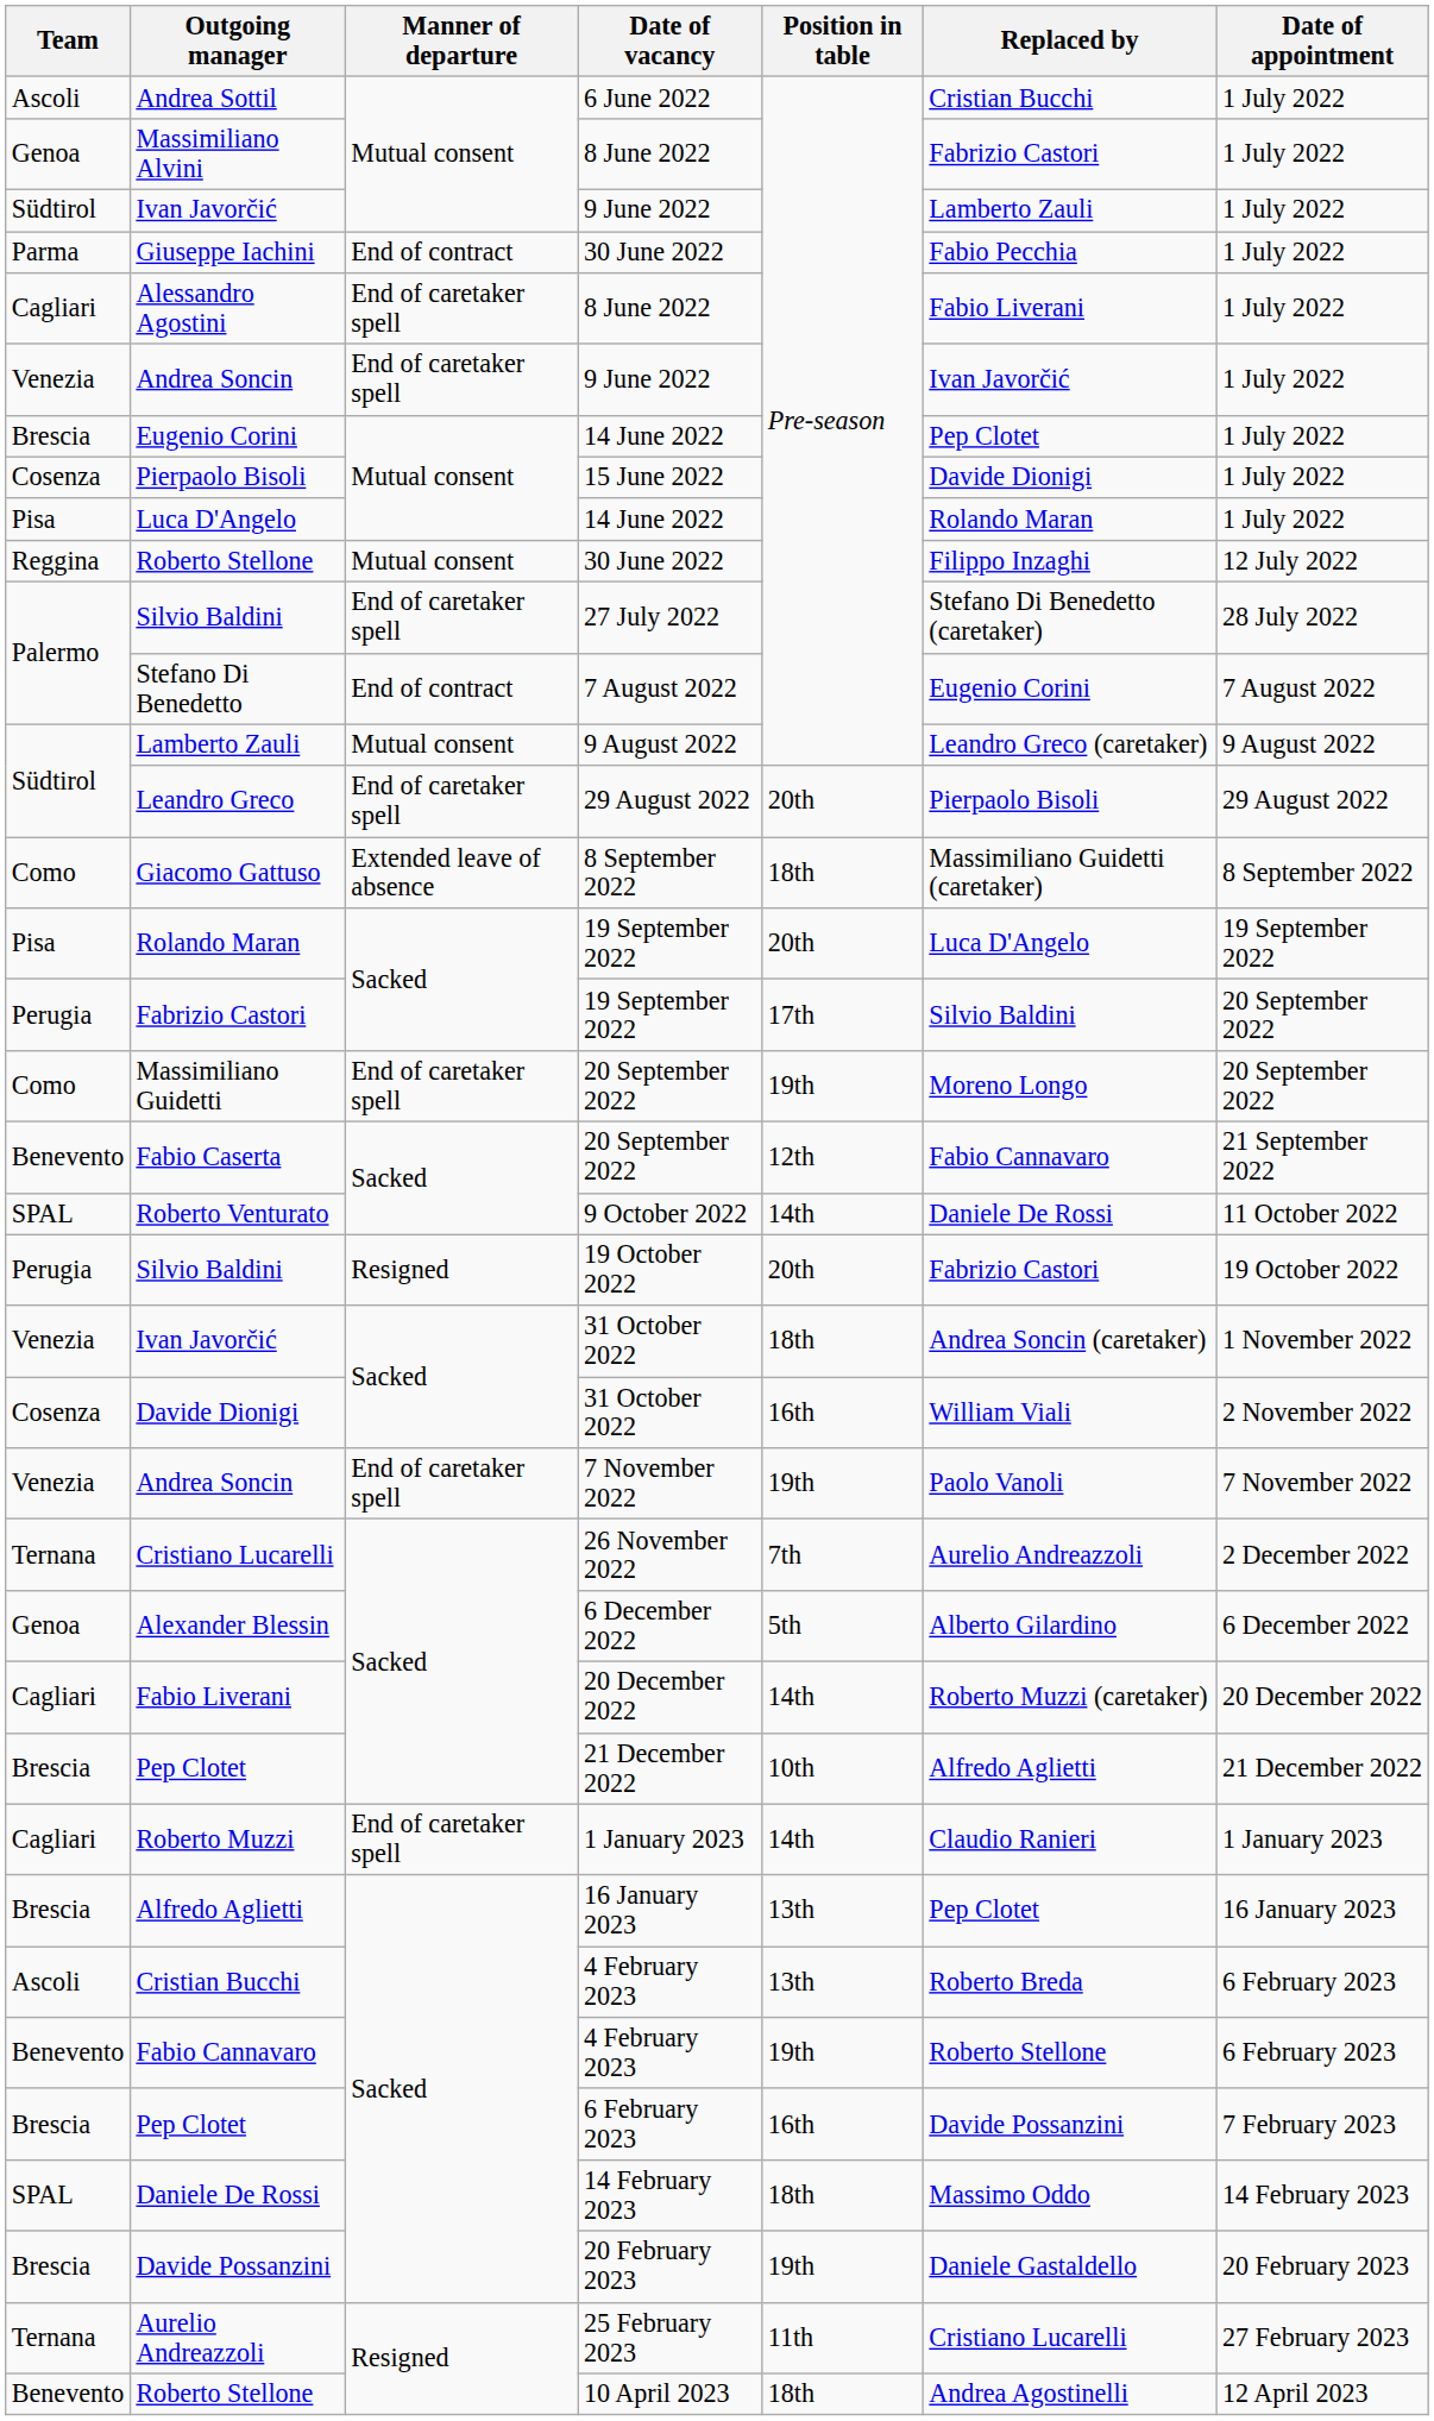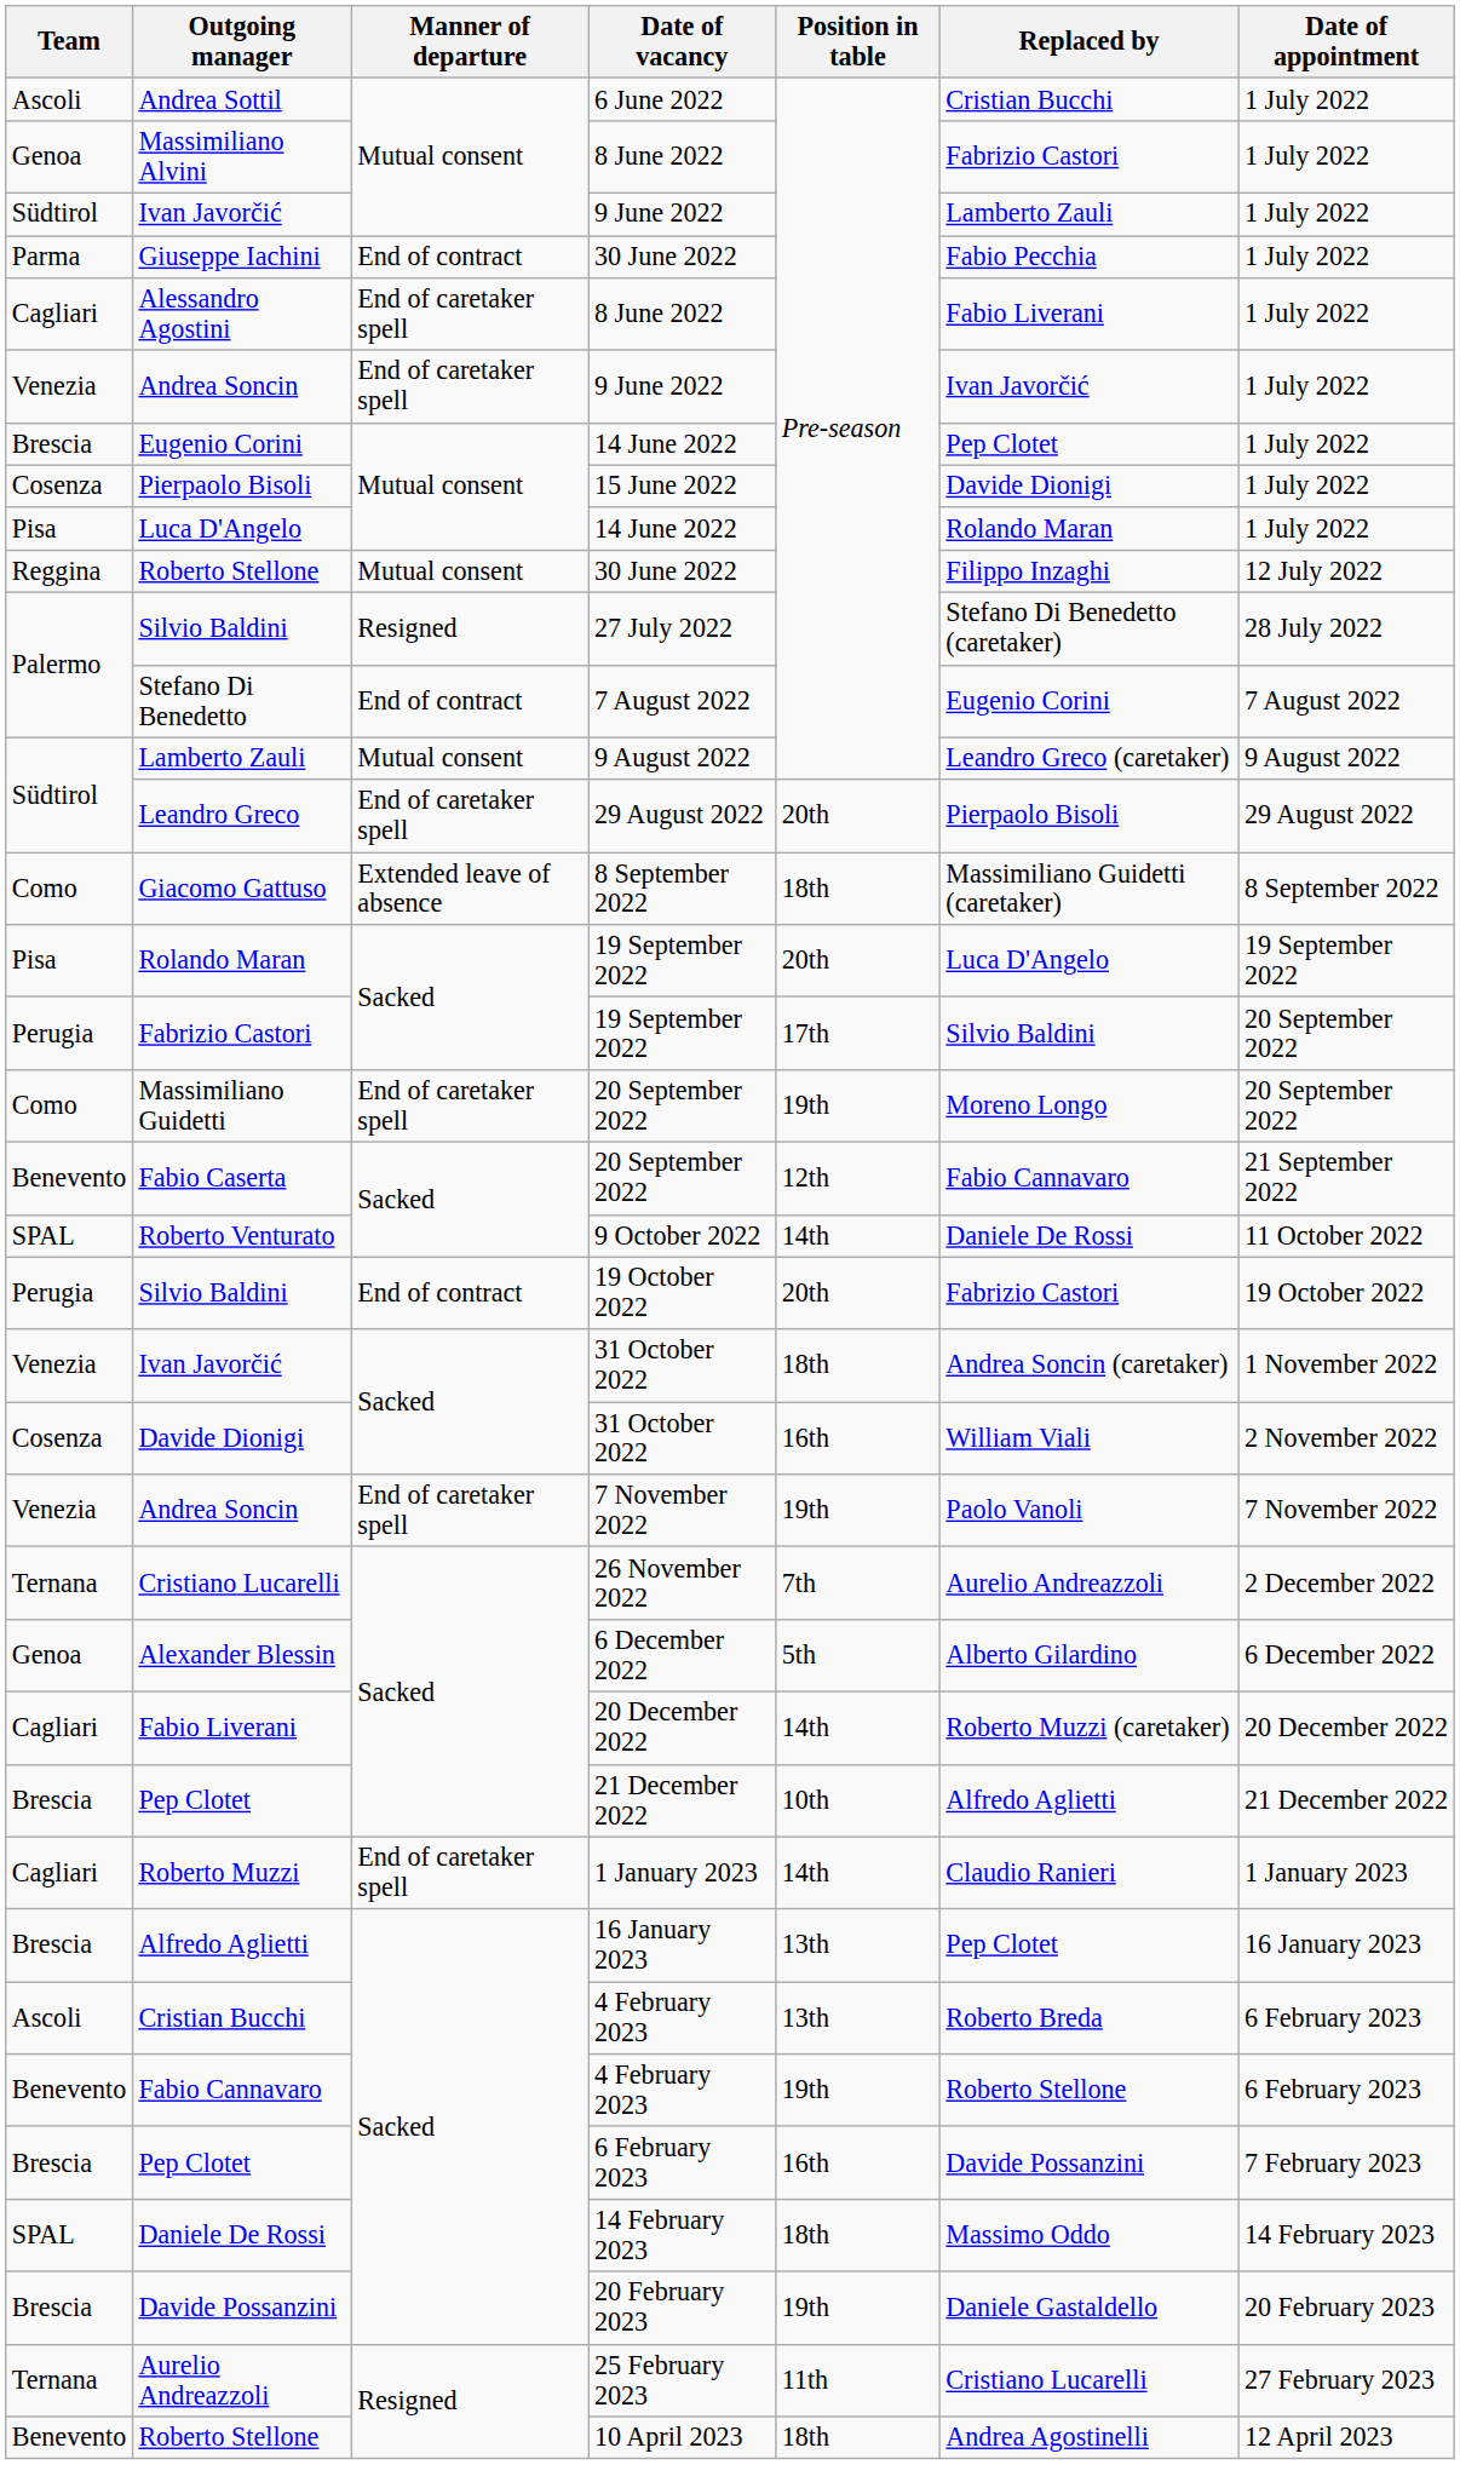Silvio Baldini / 27 July 2022 | Manner of departure: End of caretaker spell -> Resigned
Silvio Baldini / 19 October 2022 | Manner of departure: Resigned -> End of contract
